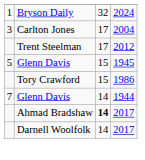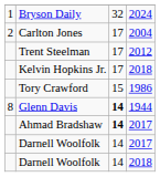Carlton Jones | column 1: 3 -> 2
+ row: Kelvin Hopkins Jr. | 17 | 2018
- row: 5 | Glenn Davis | 15 | 1945
Glenn Davis / 1944 | column 1: 7 -> 8
Glenn Davis / 1944 | column 3: normal -> bold
+ row: Darnell Woolfolk | 14 | 2018
